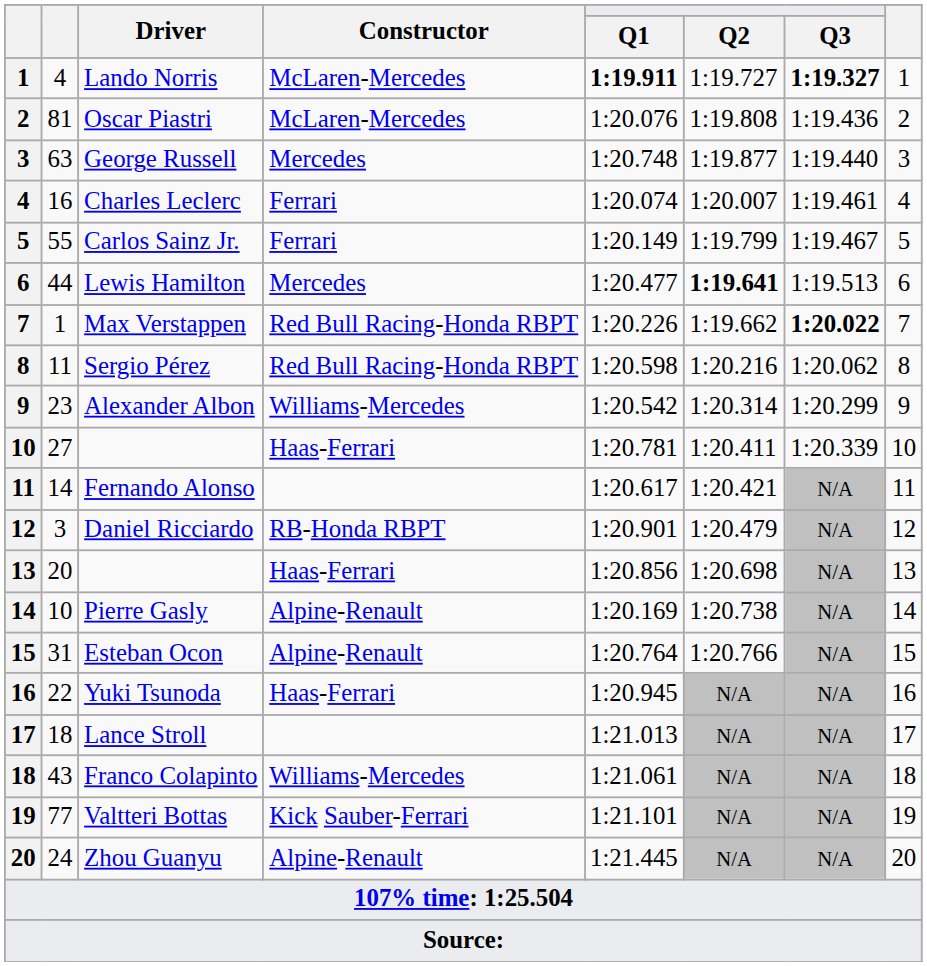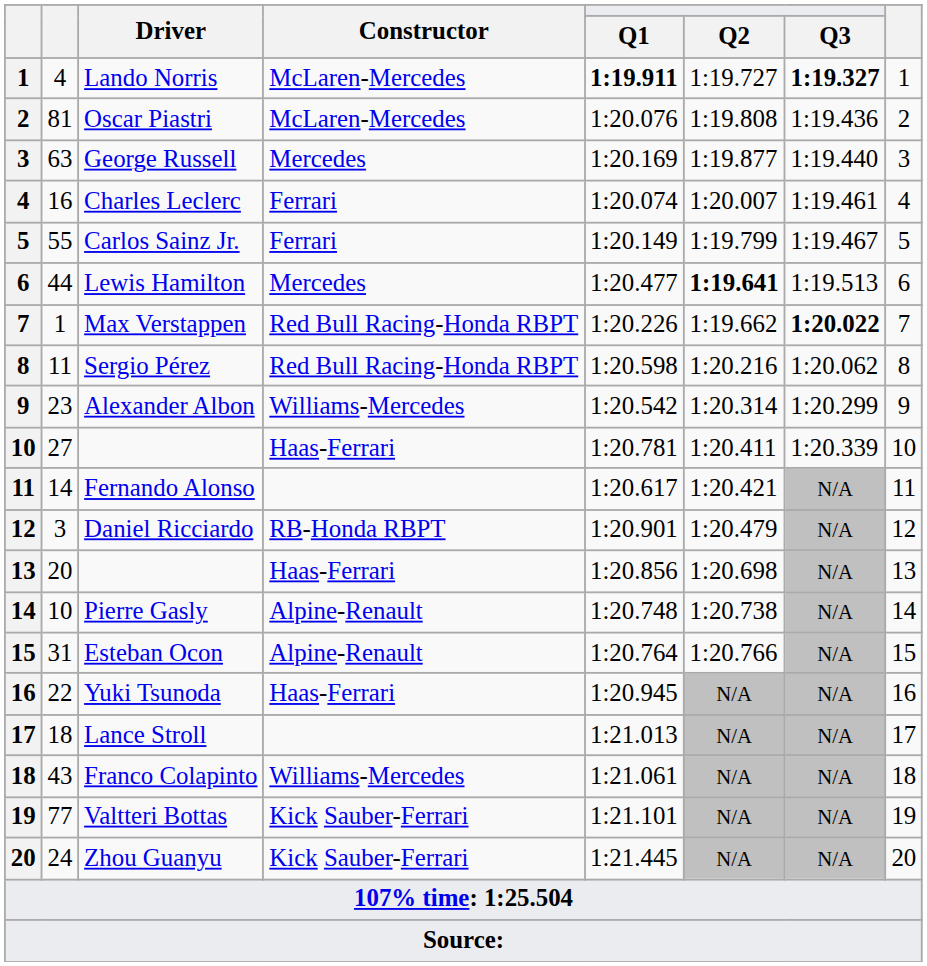George Russell | Q1: 1:20.748 -> 1:20.169
Pierre Gasly | Q1: 1:20.169 -> 1:20.748
Zhou Guanyu | Constructor: Alpine-Renault -> Kick Sauber-Ferrari
